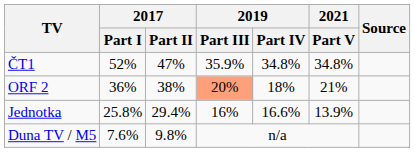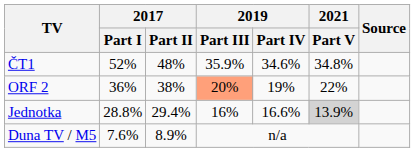ČT1 | 2017 / Part II: 47% -> 48%
ČT1 | 2019 / Part IV: 34.8% -> 34.6%
ORF 2 | 2019 / Part IV: 18% -> 19%
ORF 2 | 2021 / Part V: 21% -> 22%
Jednotka | 2017 / Part I: 25.8% -> 28.8%
Jednotka | 2021 / Part V: no background -> lightgrey background
Duna TV / M5 | 2017 / Part II: 9.8% -> 8.9%
